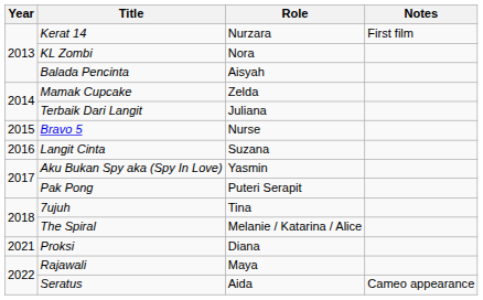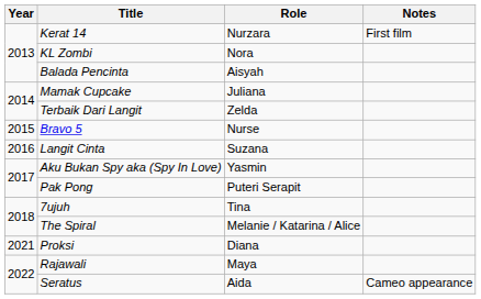Mamak Cupcake | Role: Zelda -> Juliana
Terbaik Dari Langit | Role: Juliana -> Zelda
